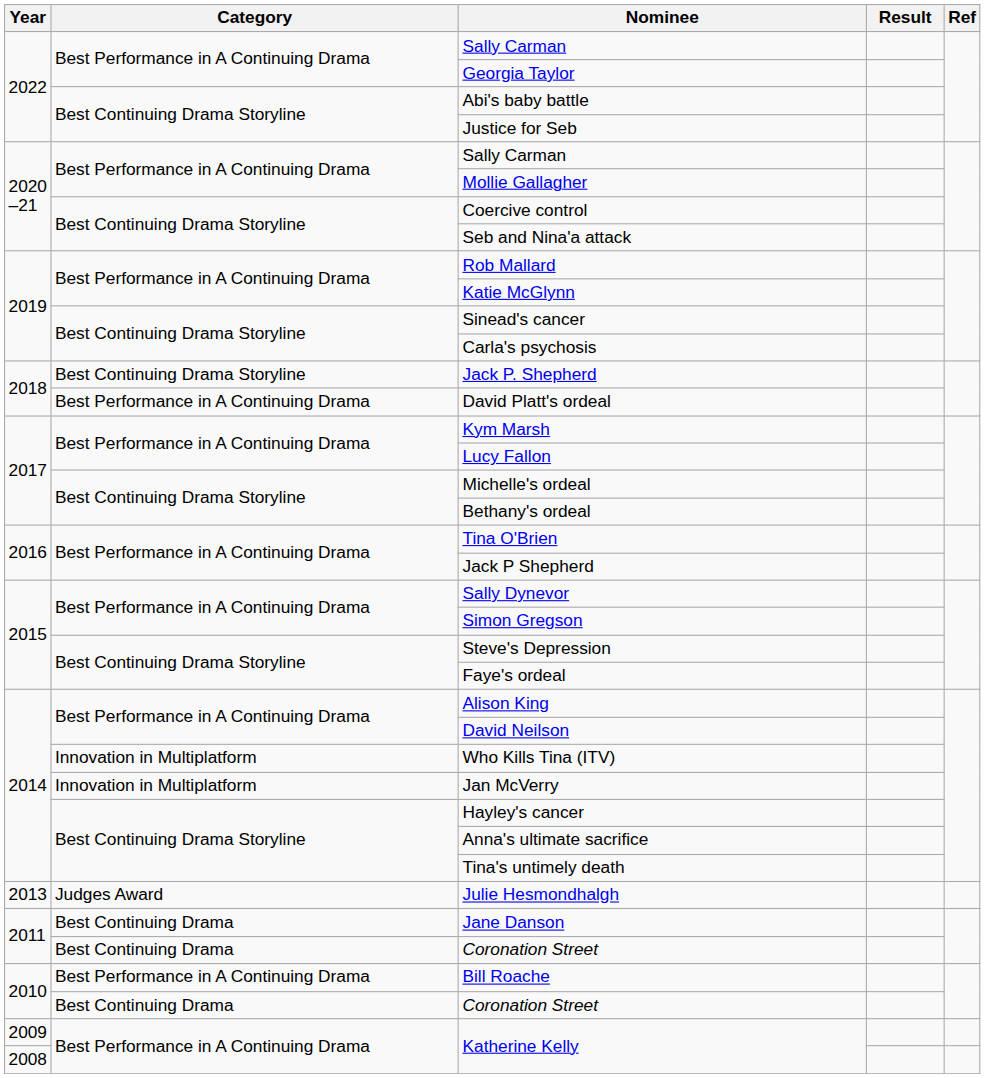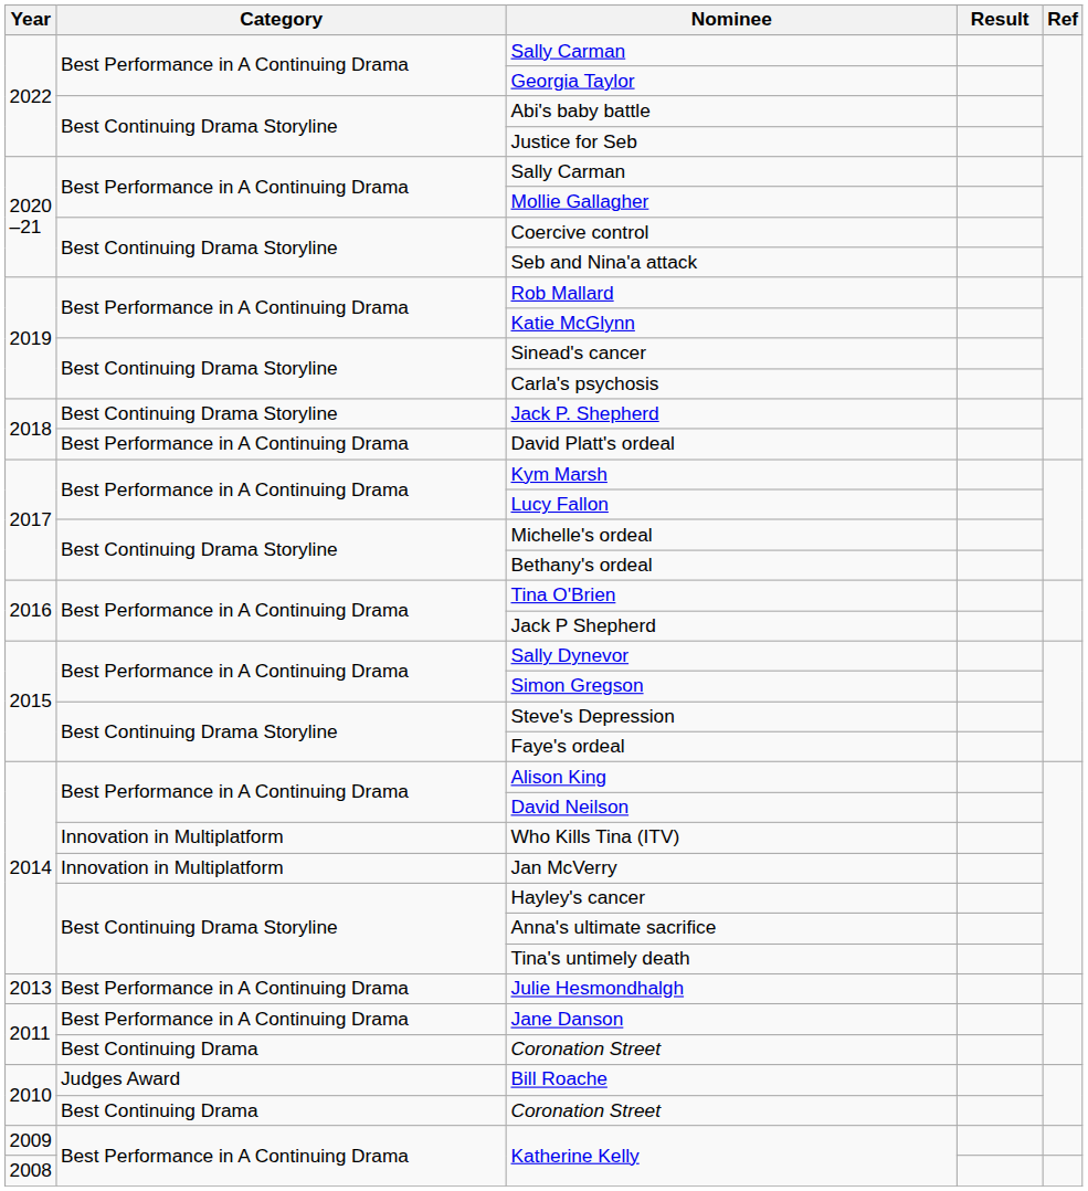Julie Hesmondhalgh | Category: Judges Award -> Best Performance in A Continuing Drama
Jane Danson | Category: Best Continuing Drama -> Best Performance in A Continuing Drama
Bill Roache | Category: Best Performance in A Continuing Drama -> Judges Award
